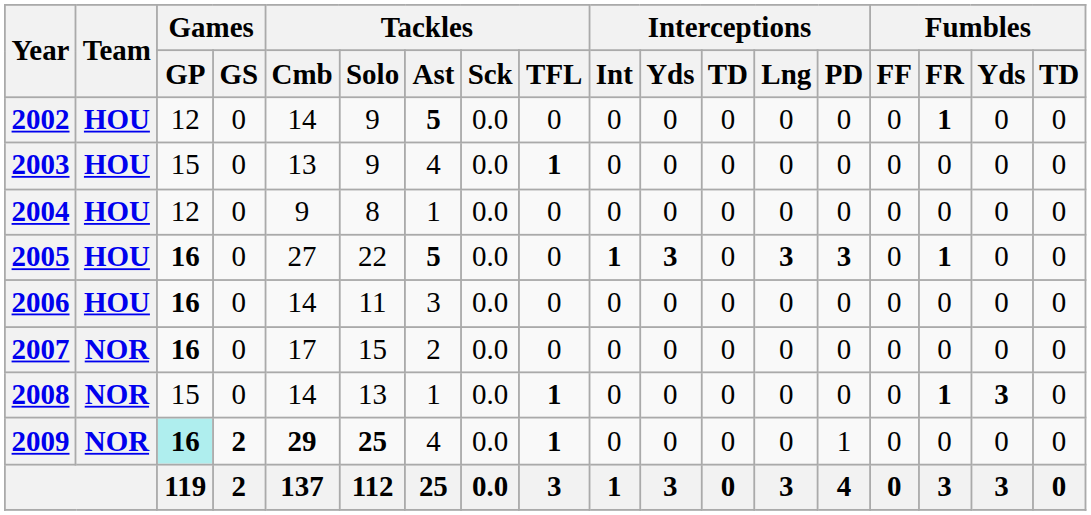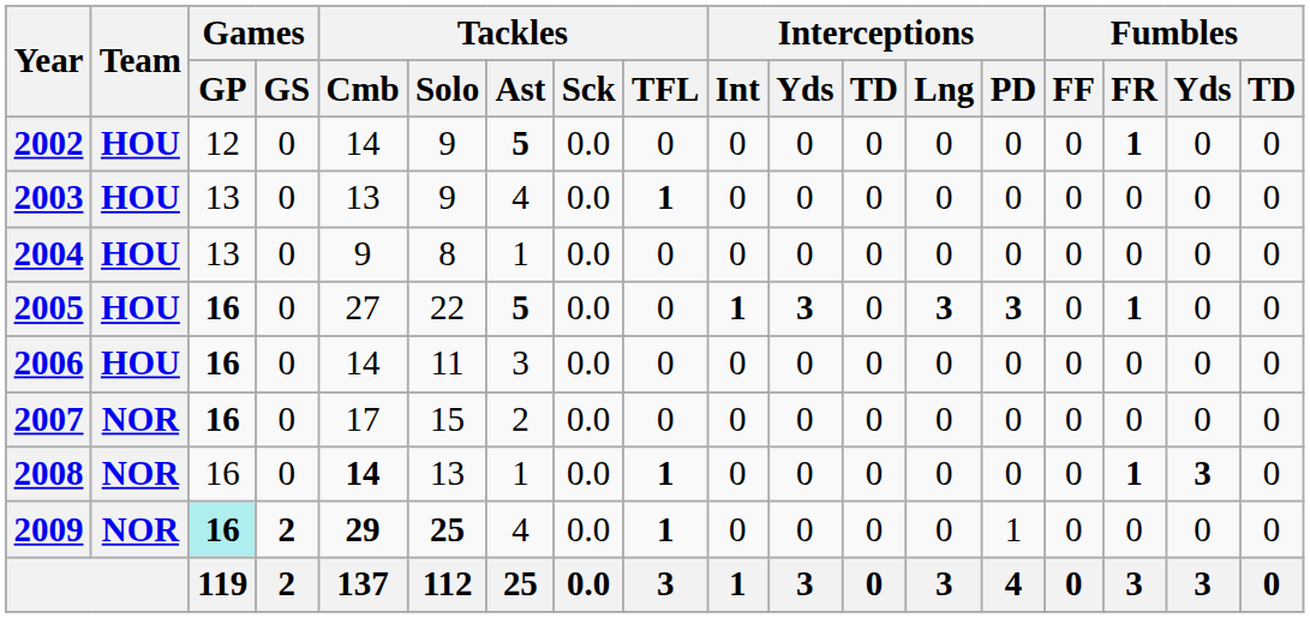2003 | Games / GP: 15 -> 13
2004 | Games / GP: 12 -> 13
2008 | Games / GP: 15 -> 16
2008 | Tackles / Cmb: normal -> bold
